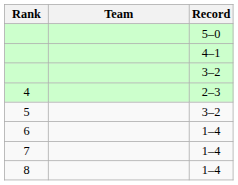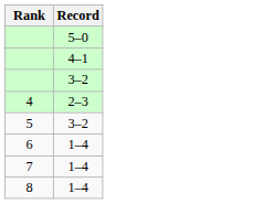- column: Team
